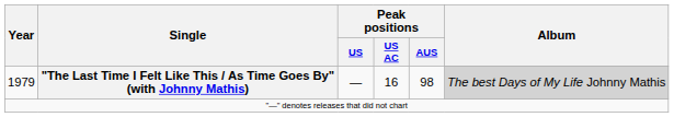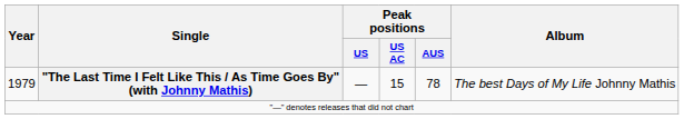1979 | Peak positions / US AC: 16 -> 15
1979 | Peak positions / AUS: 98 -> 78
1979 | Album: lightgrey background -> no background
